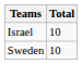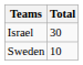Israel | Total: 10 -> 30
